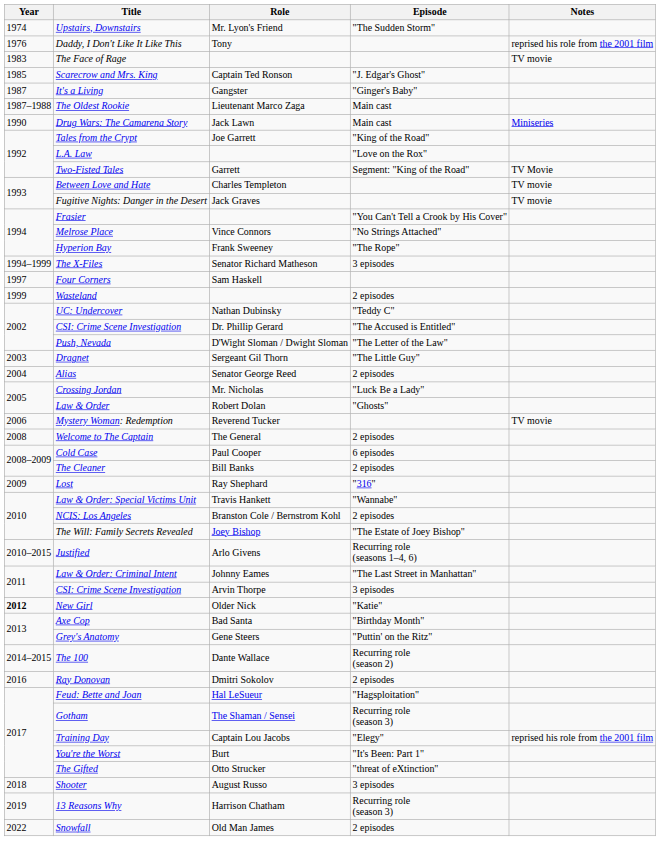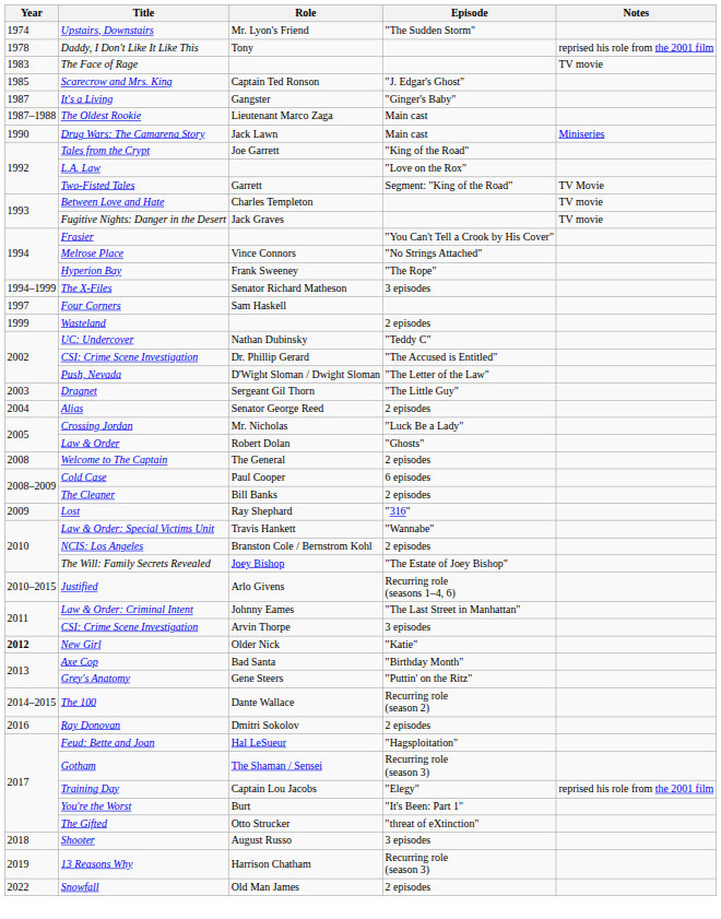Daddy, I Don't Like It Like This | Year: 1976 -> 1978
- row: 2006 | Mystery Woman: Redemption | Reverend Tucker | TV movie
